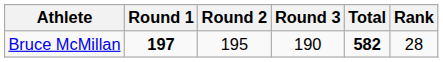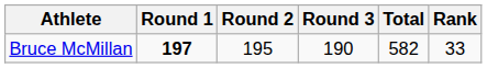Bruce McMillan | Total: bold -> normal
Bruce McMillan | Rank: 28 -> 33
